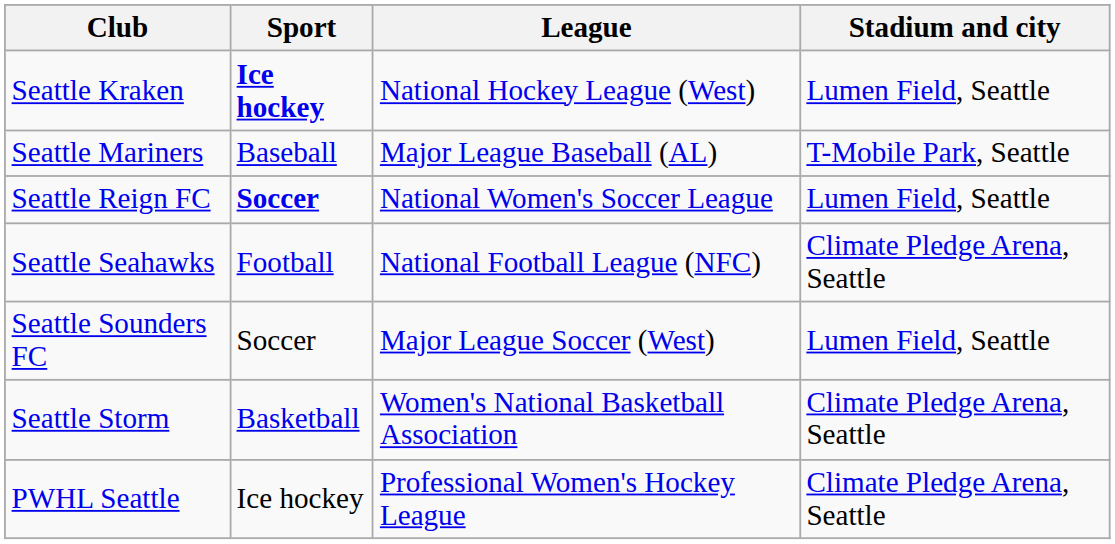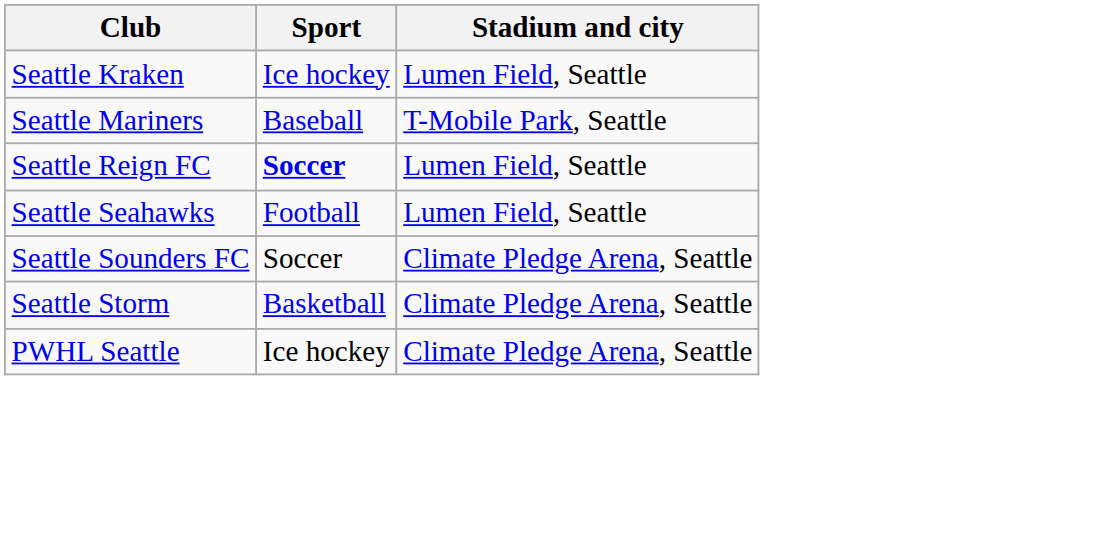- column: League | National Hockey League (West) | Major League Baseball (AL) | National Women's Soccer League | National Football League (NFC) | Major League Soccer (West) | Women's National Basketball Association | Professional Women's Hockey League
Seattle Kraken | Sport: bold -> normal
Seattle Seahawks | Stadium and city: Climate Pledge Arena, Seattle -> Lumen Field, Seattle
Seattle Sounders FC | Stadium and city: Lumen Field, Seattle -> Climate Pledge Arena, Seattle
